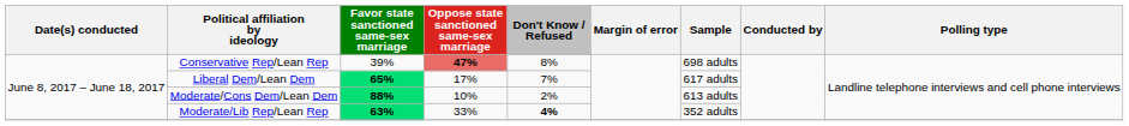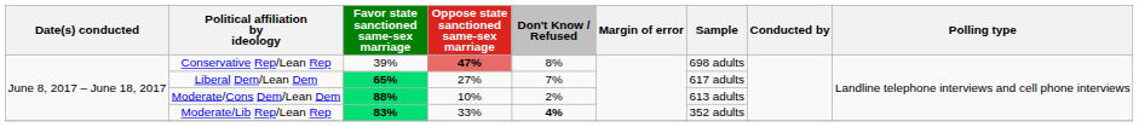Liberal Dem/Lean Dem | Oppose state sanctioned same-sex marriage: 17% -> 27%
Moderate/Lib Rep/Lean Rep | Favor state sanctioned same-sex marriage: 63% -> 83%
